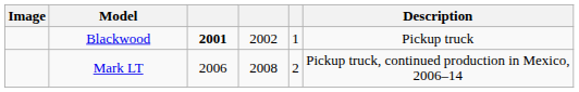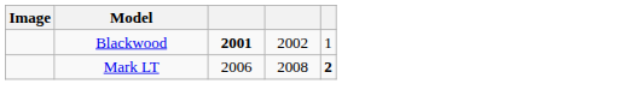- column: Description | Pickup truck | Pickup truck, continued production in Mexico, 2006–14
Mark LT | column 5: normal -> bold
